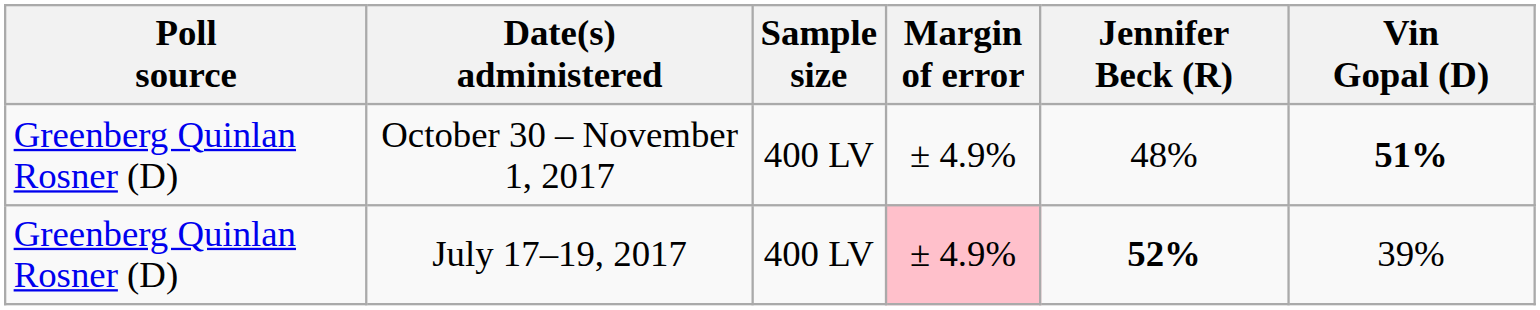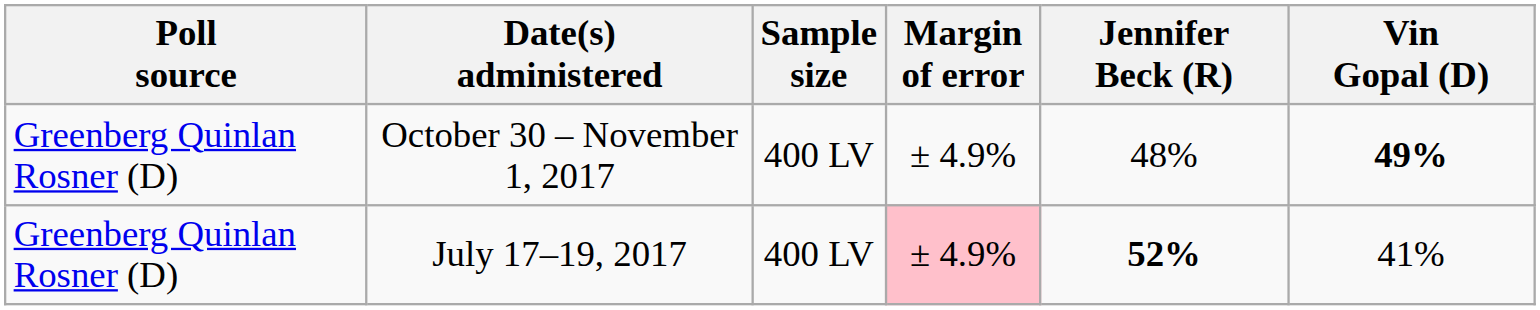October 30 – November 1, 2017 | Vin Gopal (D): 51% -> 49%
July 17–19, 2017 | Vin Gopal (D): 39% -> 41%
